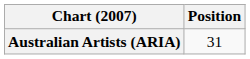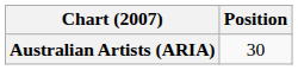Australian Artists (ARIA) | Position: 31 -> 30
